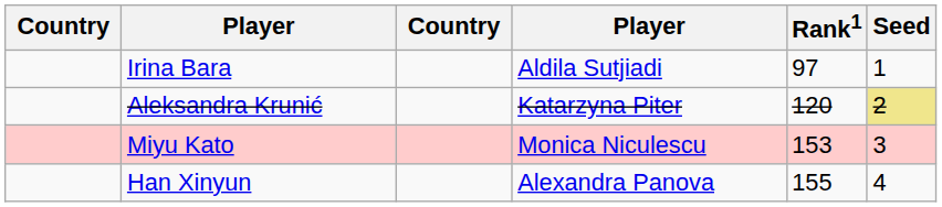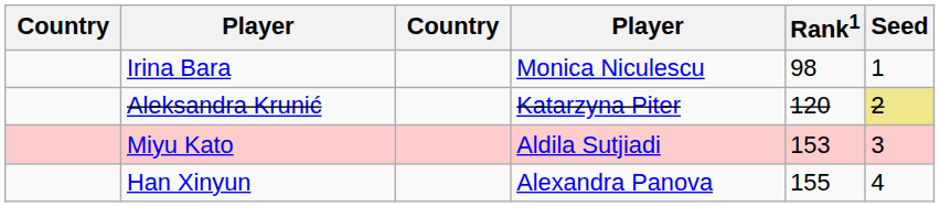Irina Bara | column 4: Aldila Sutjiadi -> Monica Niculescu
Irina Bara | Rank1: 97 -> 98
Miyu Kato | column 4: Monica Niculescu -> Aldila Sutjiadi
